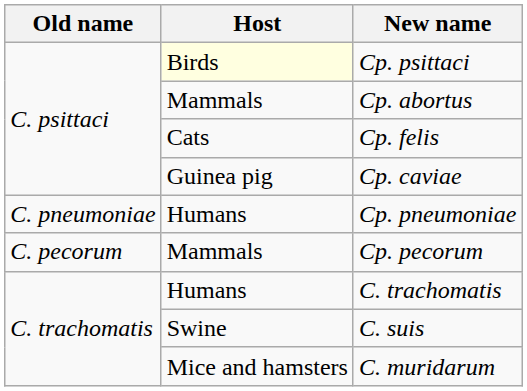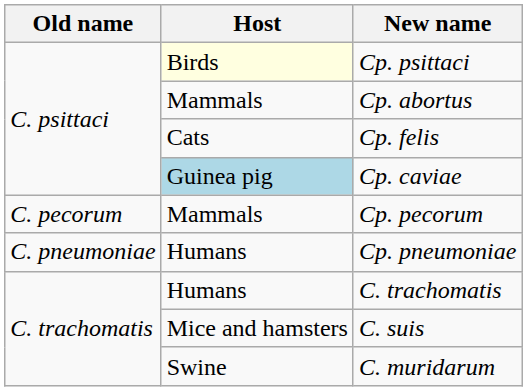Cp. caviae | Host: no background -> lightblue background
rows swapped: Cp. pecorum <-> Cp. pneumoniae
C. suis | Host: Swine -> Mice and hamsters
C. muridarum | Host: Mice and hamsters -> Swine
